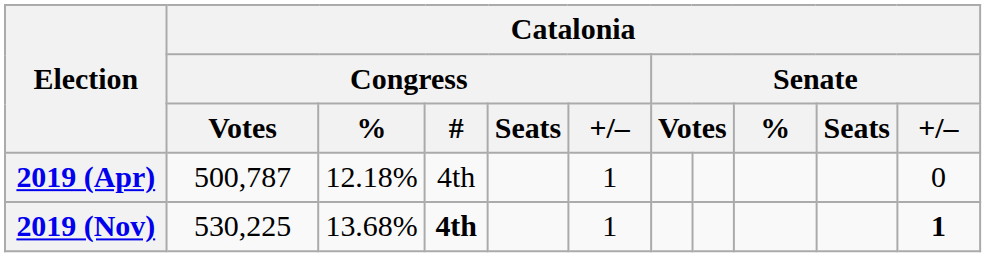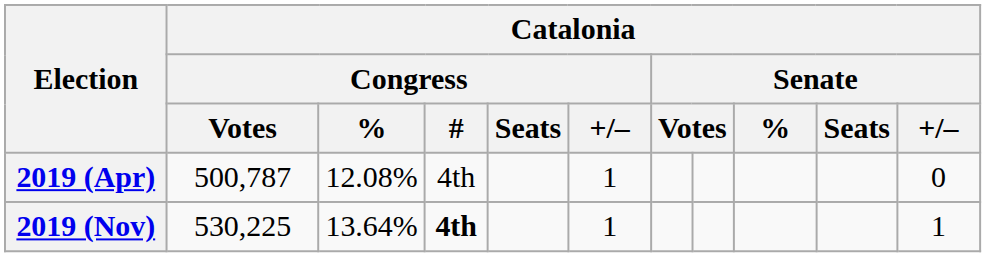2019 (Apr) | Catalonia / Congress / %: 12.18% -> 12.08%
2019 (Nov) | Catalonia / Congress / %: 13.68% -> 13.64%
2019 (Nov) | Catalonia / Senate / +/–: bold -> normal
